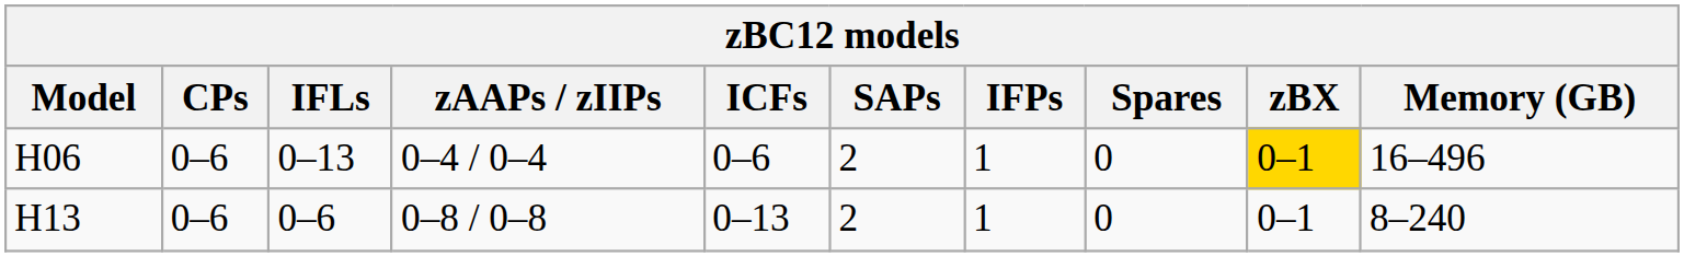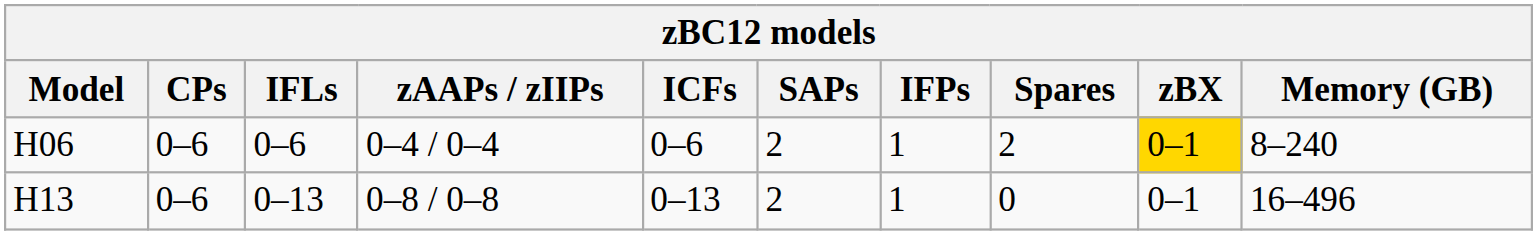H06 | IFLs: 0–13 -> 0–6
H06 | Spares: 0 -> 2
H06 | Memory (GB): 16–496 -> 8–240
H13 | IFLs: 0–6 -> 0–13
H13 | Memory (GB): 8–240 -> 16–496
